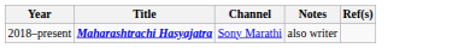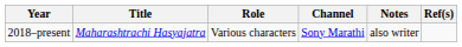+ column: Role | Various characters
2018–present | Title: bold -> normal
